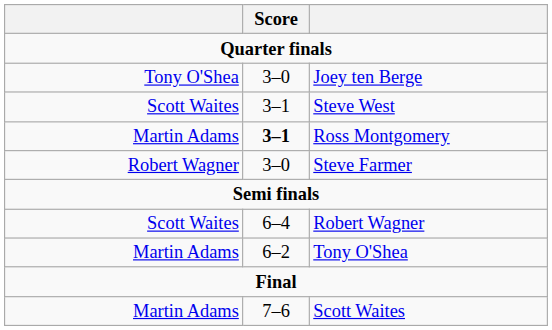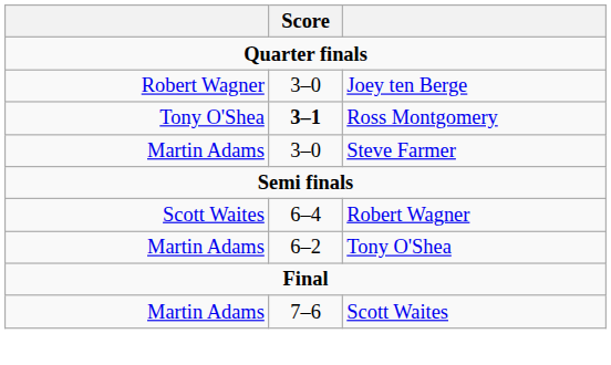Joey ten Berge | column 1: Tony O'Shea -> Robert Wagner
- row: Scott Waites | 3–1 | Steve West
Ross Montgomery | column 1: Martin Adams -> Tony O'Shea
Steve Farmer | column 1: Robert Wagner -> Martin Adams
